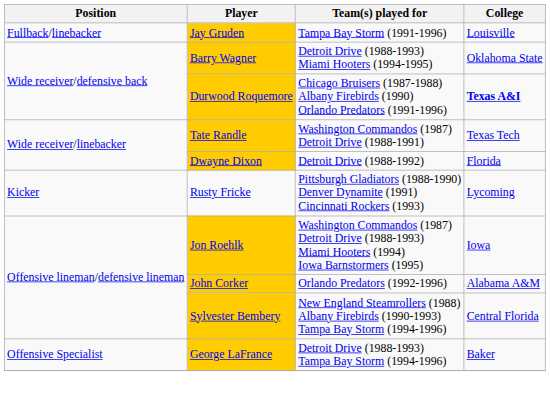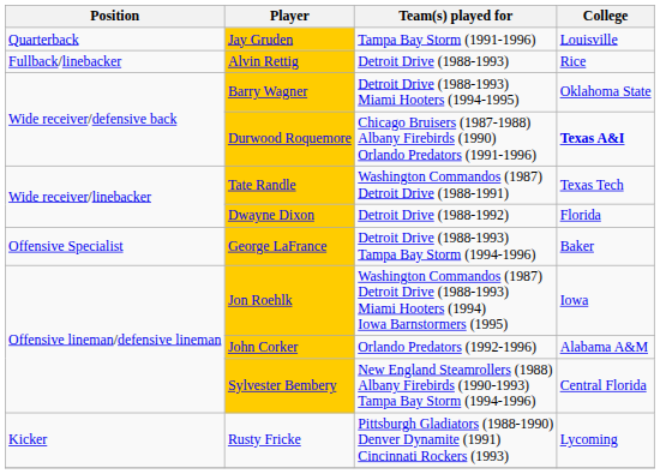Jay Gruden | Position: Fullback/linebacker -> Quarterback
+ row: Fullback/linebacker | Alvin Rettig | Detroit Drive (1988-1993) | Rice
rows swapped: George LaFrance <-> Rusty Fricke
